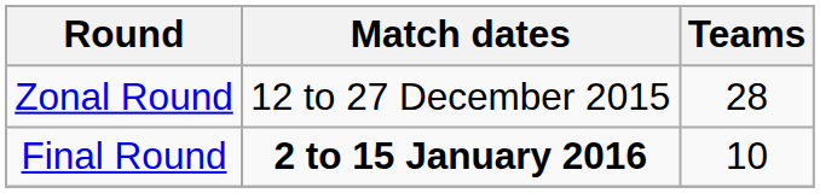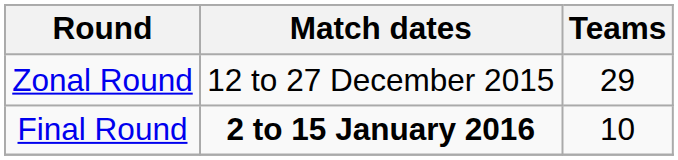Zonal Round | Teams: 28 -> 29
